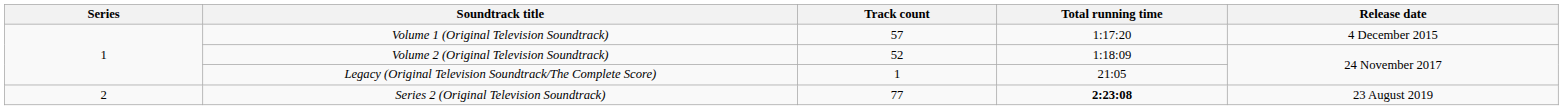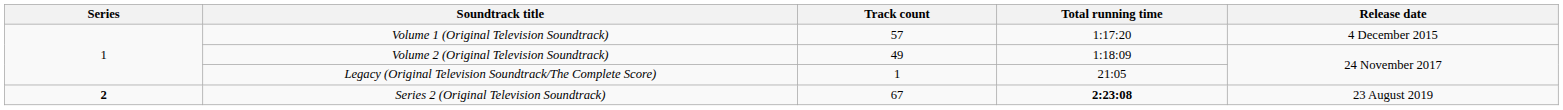Volume 2 (Original Television Soundtrack) | Track count: 52 -> 49
Series 2 (Original Television Soundtrack) | Series: normal -> bold
Series 2 (Original Television Soundtrack) | Track count: 77 -> 67
